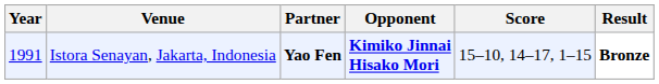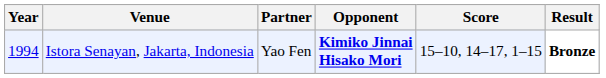Istora Senayan, Jakarta, Indonesia | Year: 1991 -> 1994
Istora Senayan, Jakarta, Indonesia | Partner: bold -> normal
